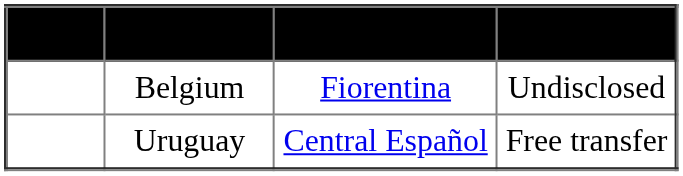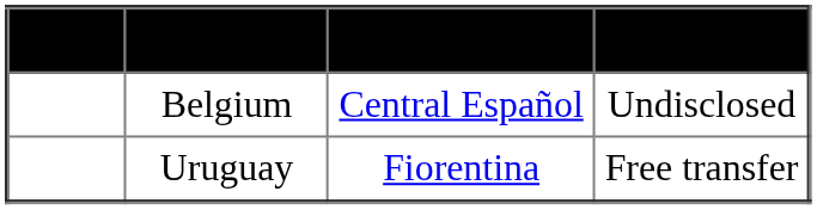Belgium | Moving from: Fiorentina -> Central Español
Uruguay | Moving from: Central Español -> Fiorentina
